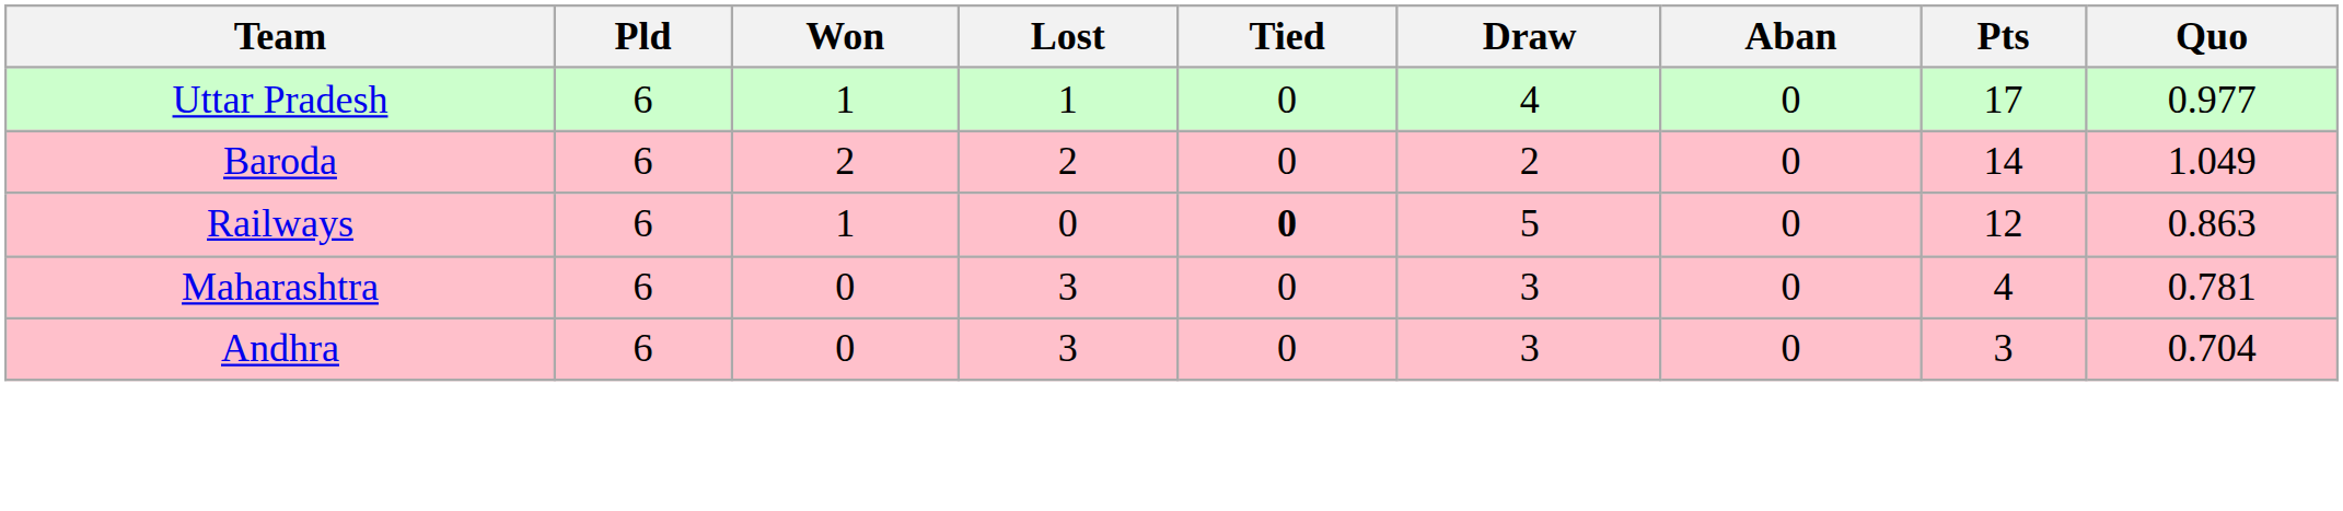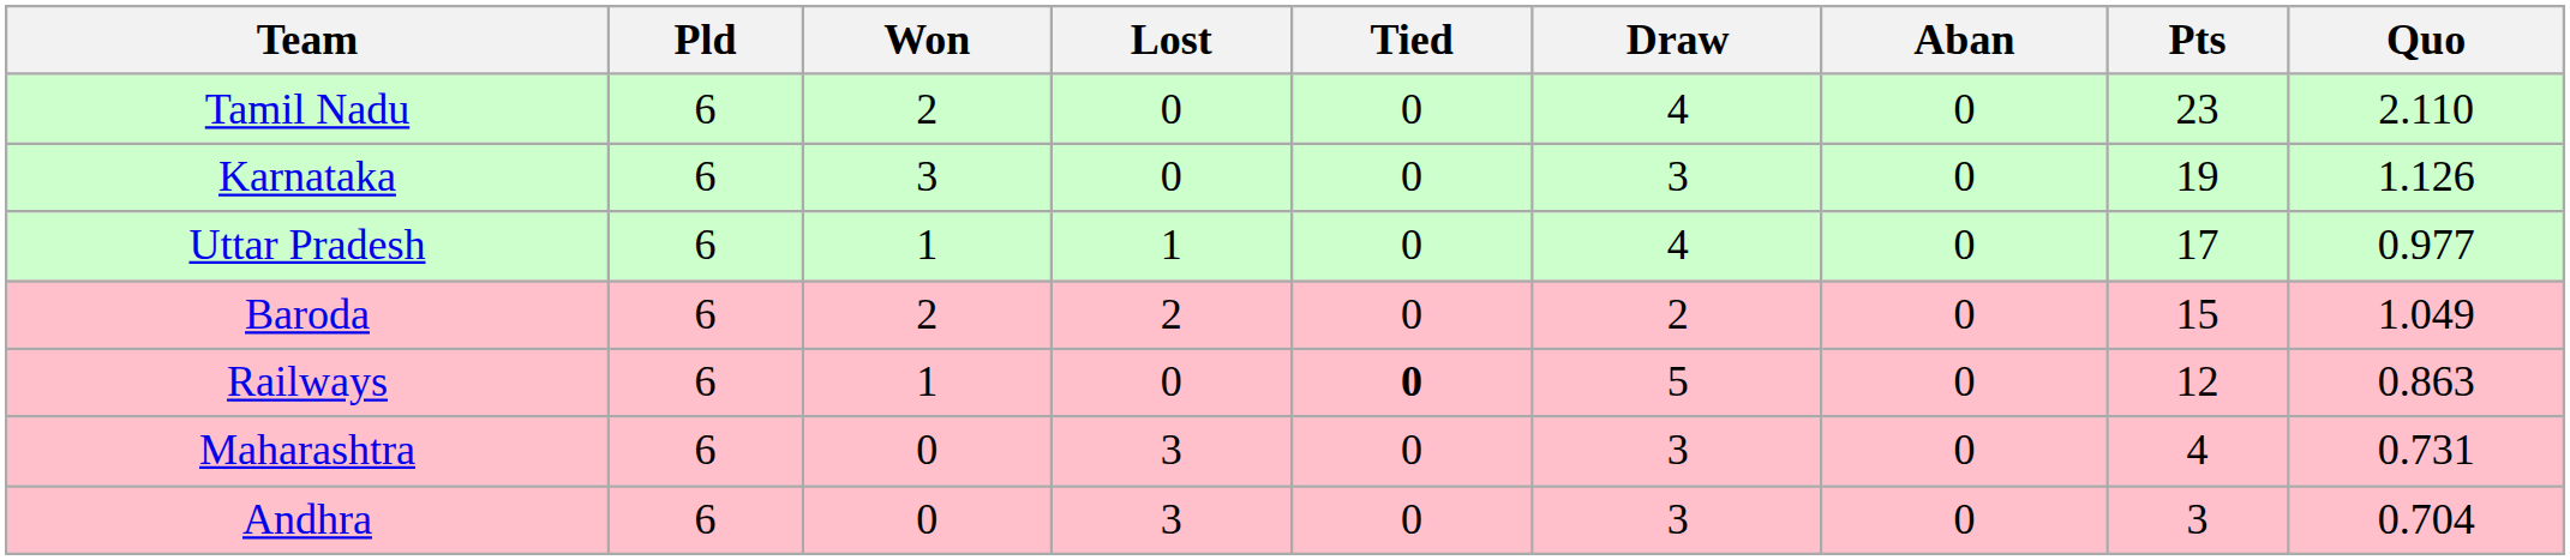+ row: Tamil Nadu | 6 | 2 | 0 | 0 | 4 | 0 | 23 | 2.110
+ row: Karnataka | 6 | 3 | 0 | 0 | 3 | 0 | 19 | 1.126
Baroda | Pts: 14 -> 15
Maharashtra | Quo: 0.781 -> 0.731
